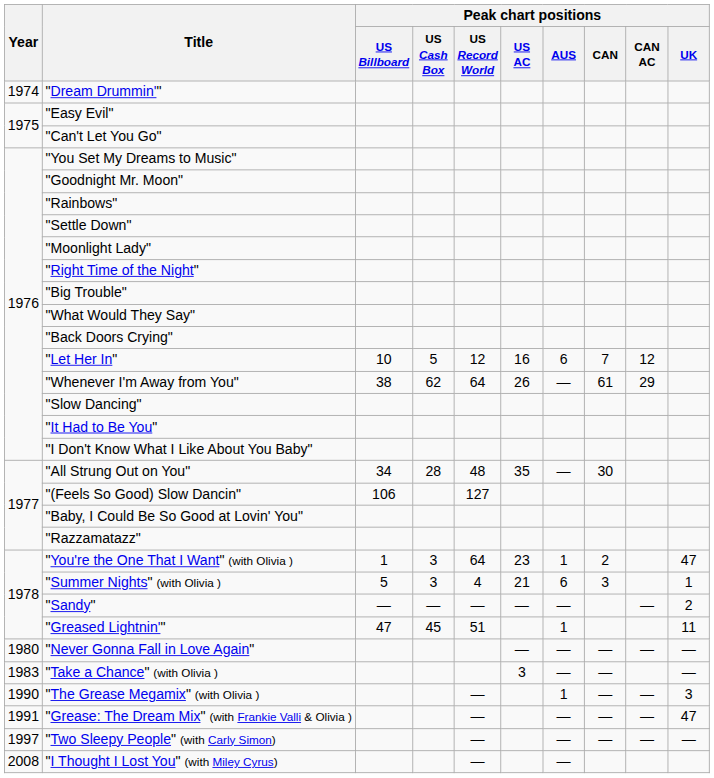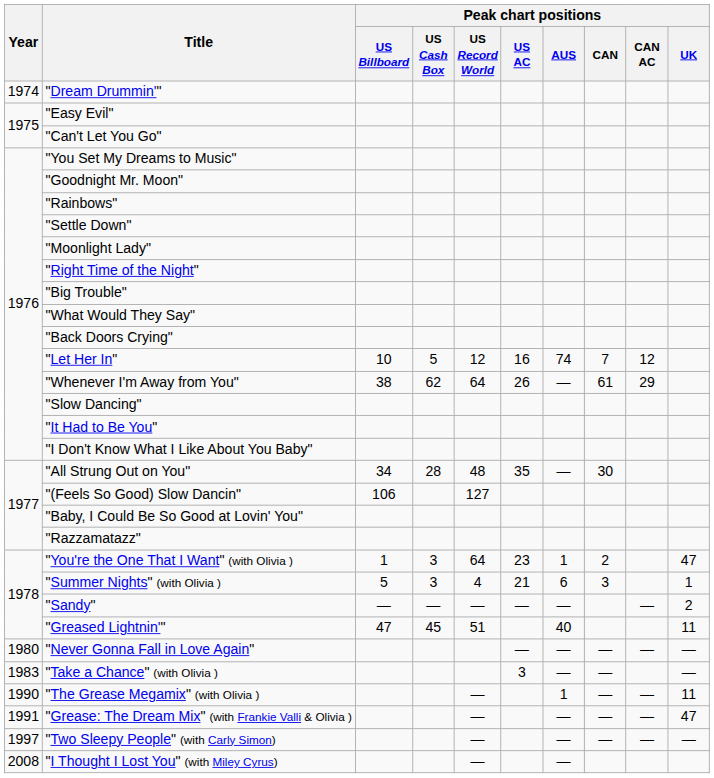"Let Her In" | Peak chart positions / AUS: 6 -> 74
"Greased Lightnin'" | Peak chart positions / AUS: 1 -> 40
"The Grease Megamix" (with Olivia ) | Peak chart positions / UK: 3 -> 11
